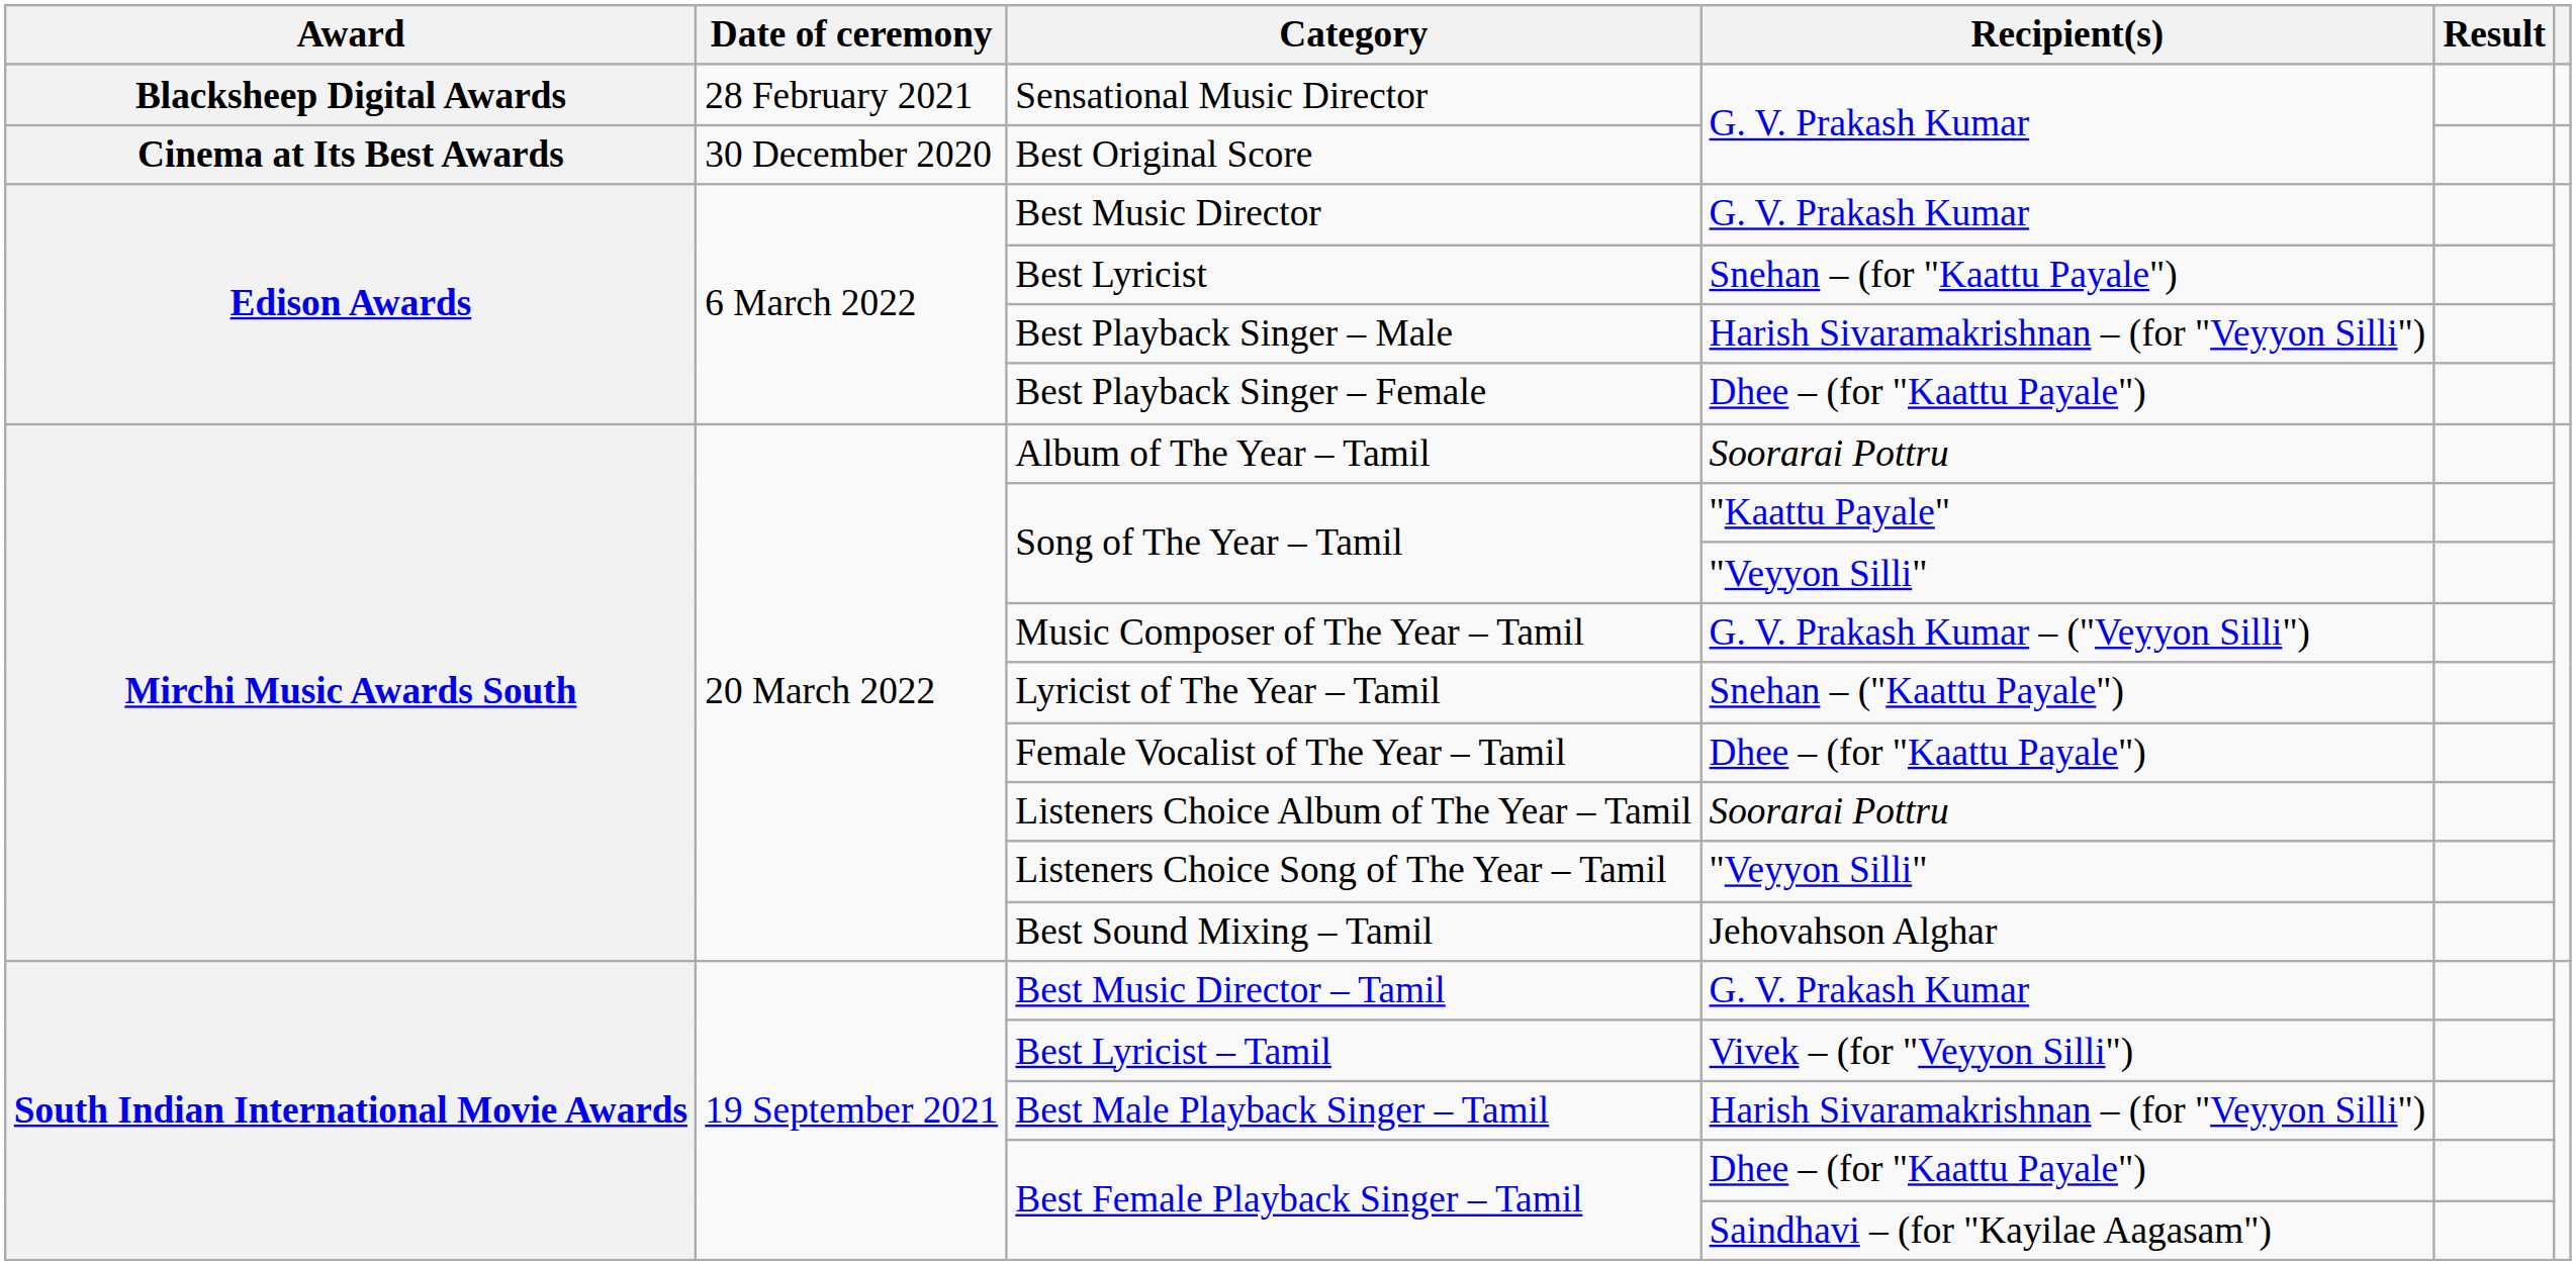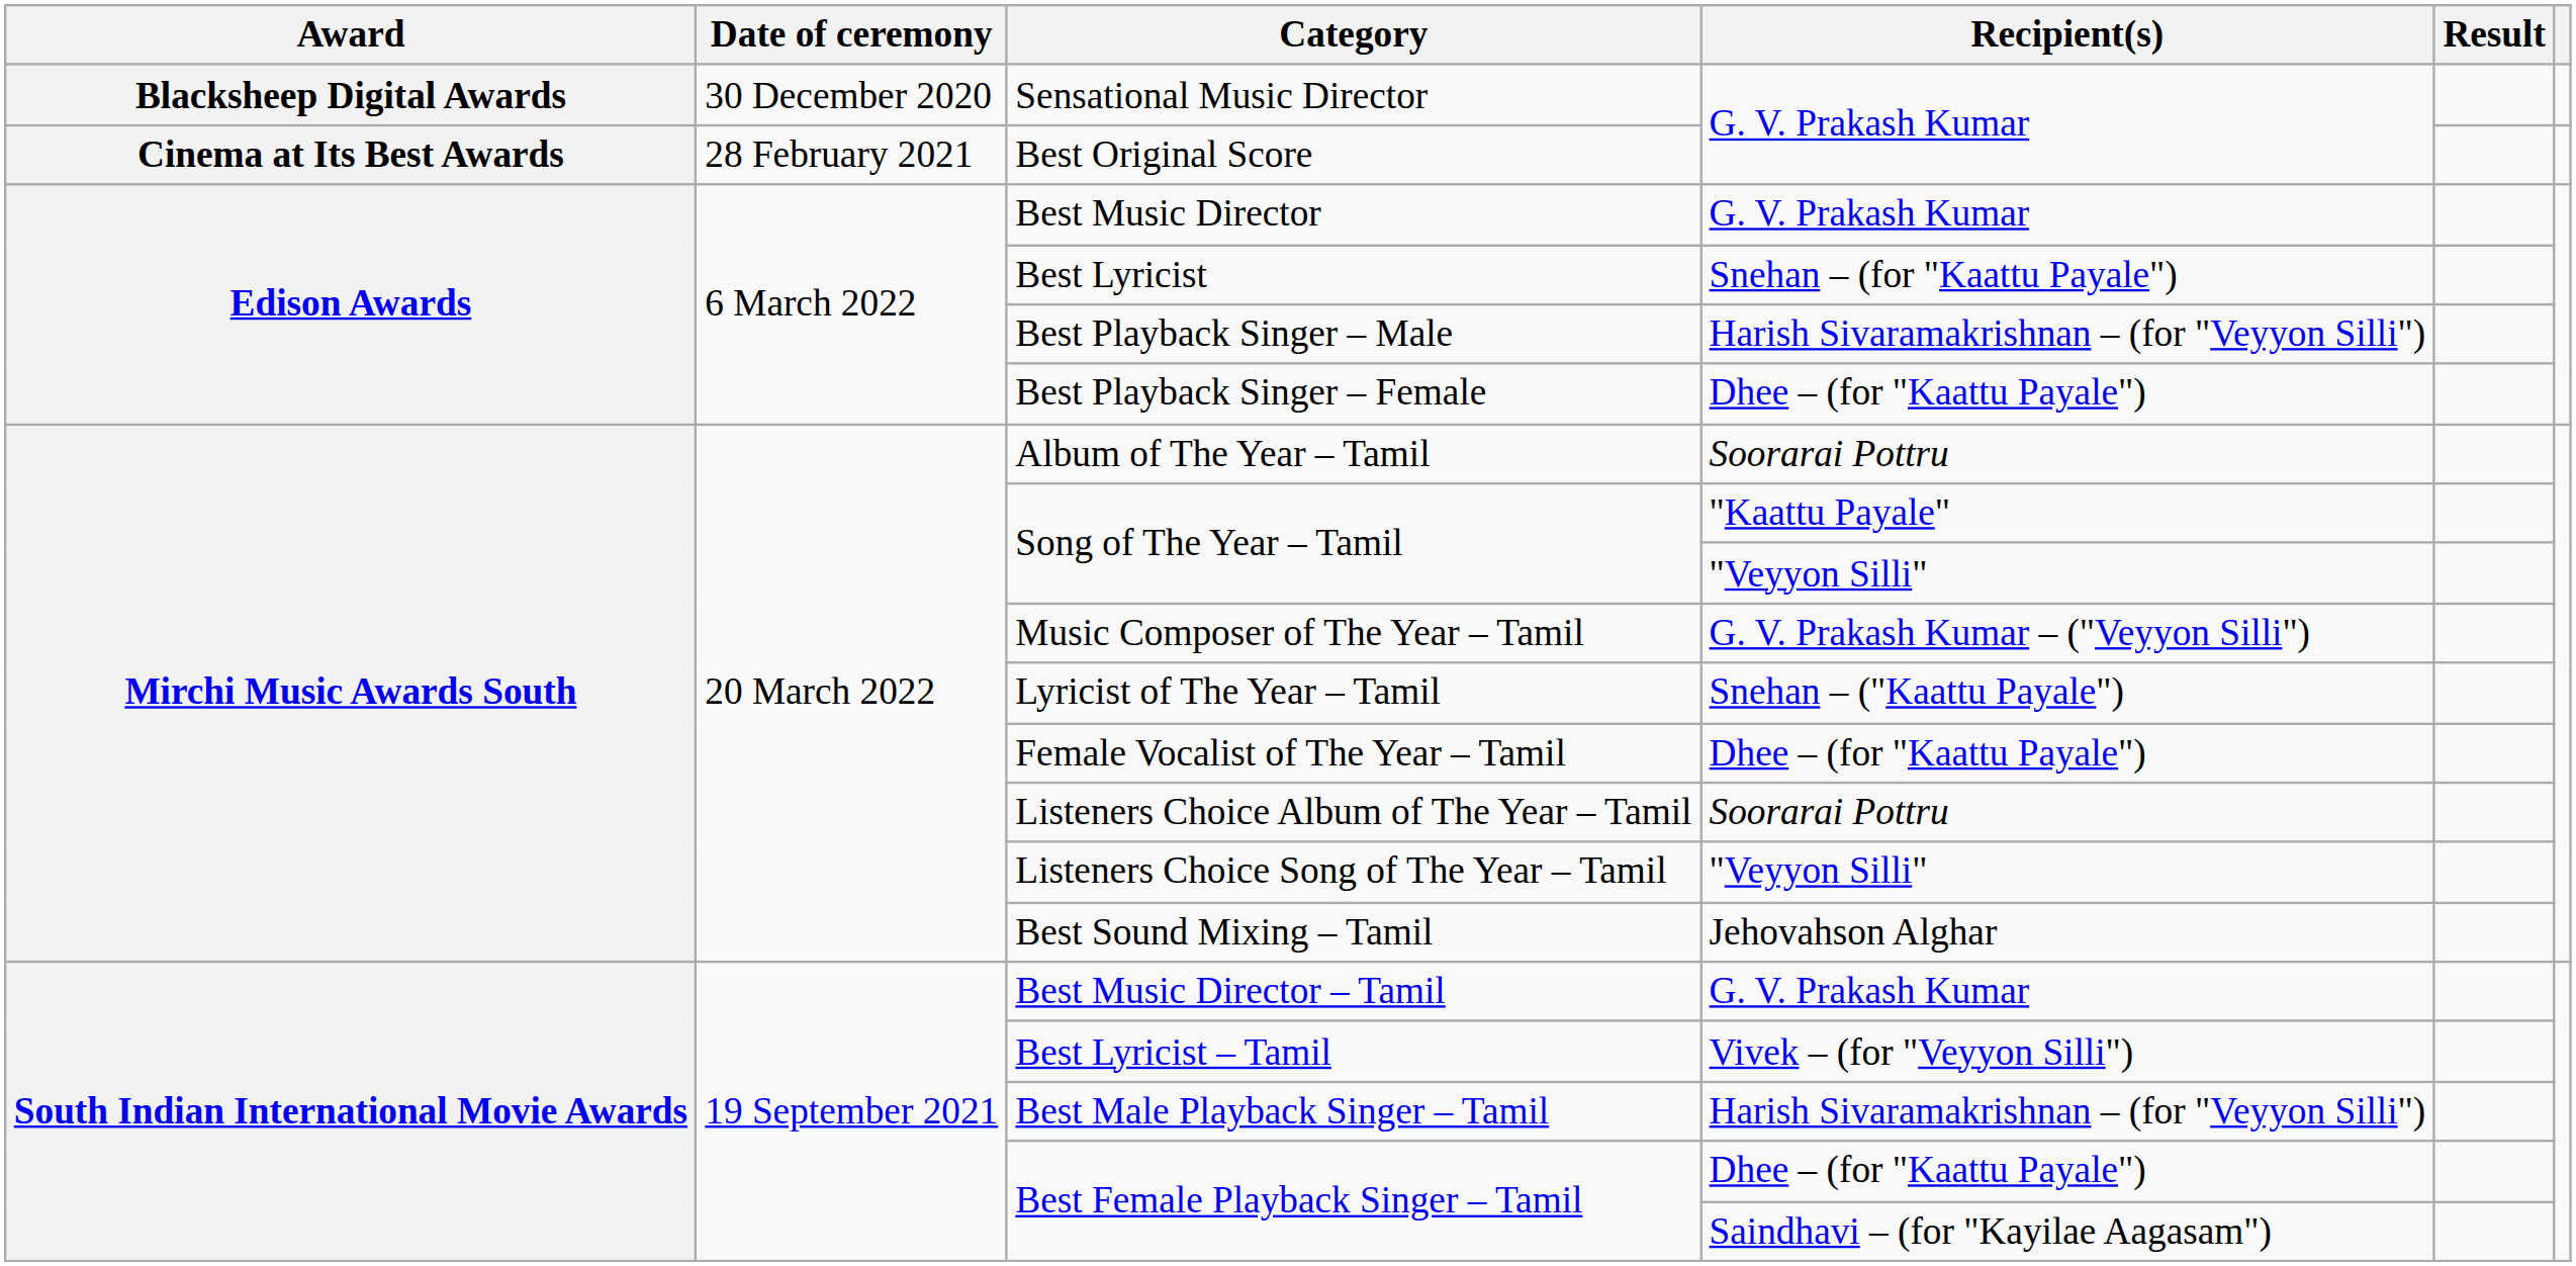Sensational Music Director | Date of ceremony: 28 February 2021 -> 30 December 2020
Best Original Score | Date of ceremony: 30 December 2020 -> 28 February 2021
